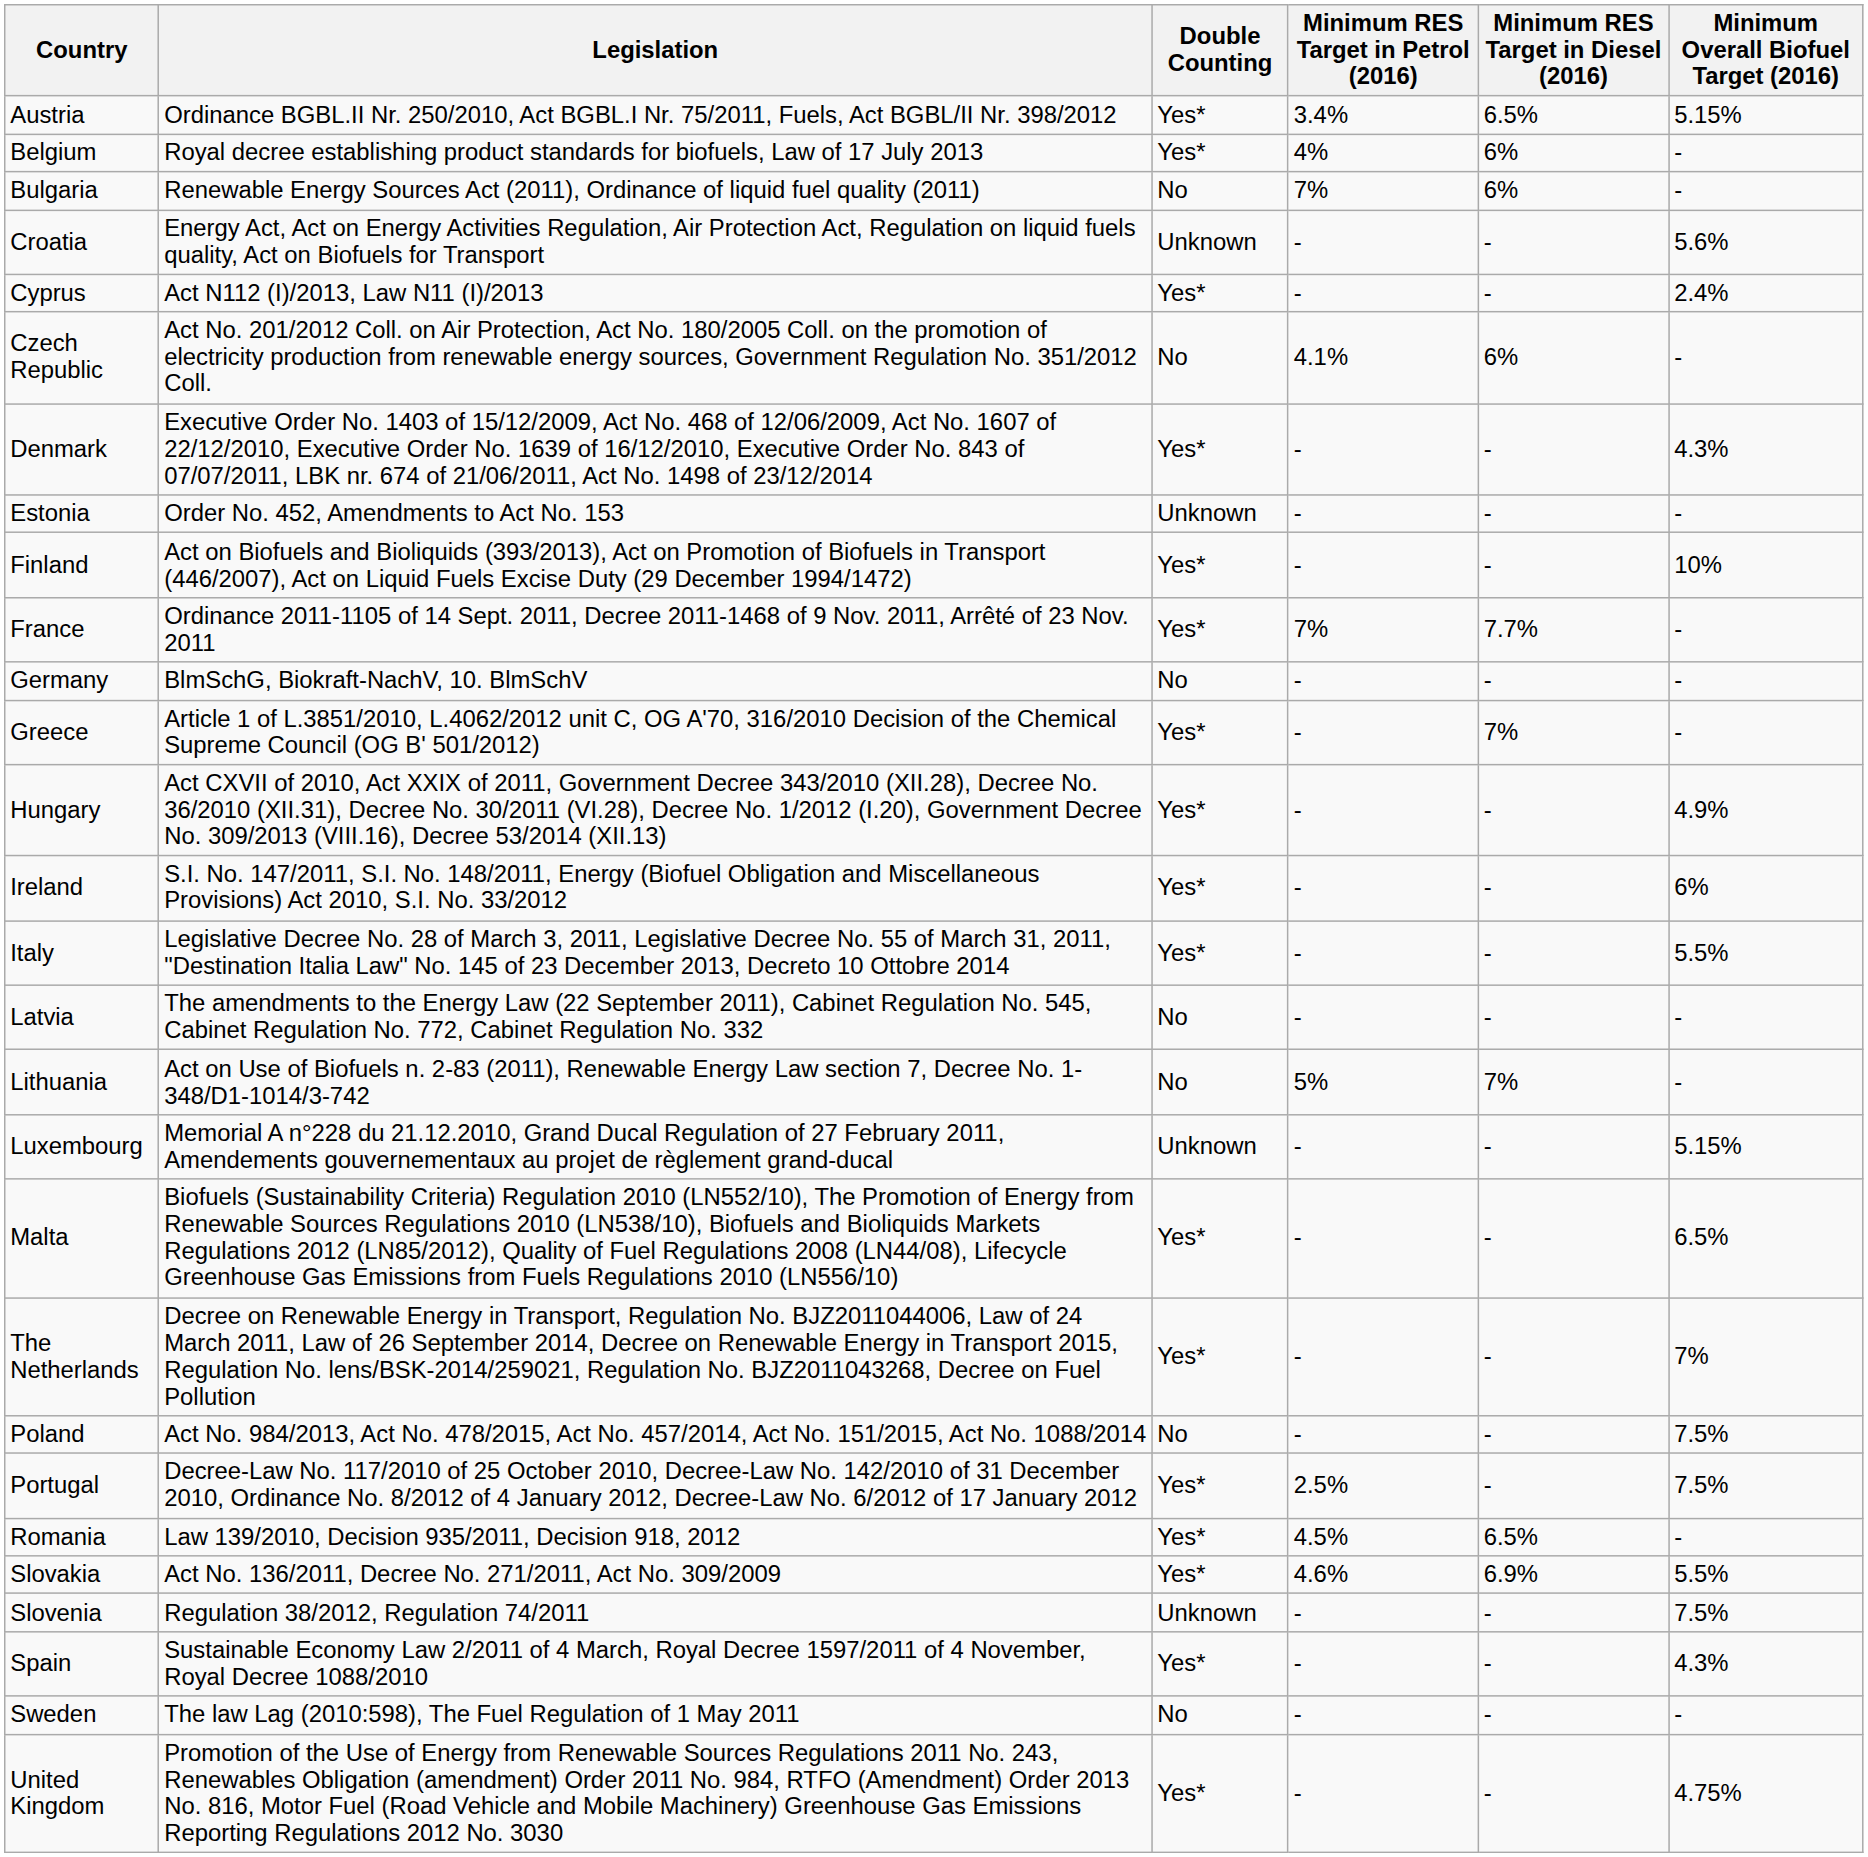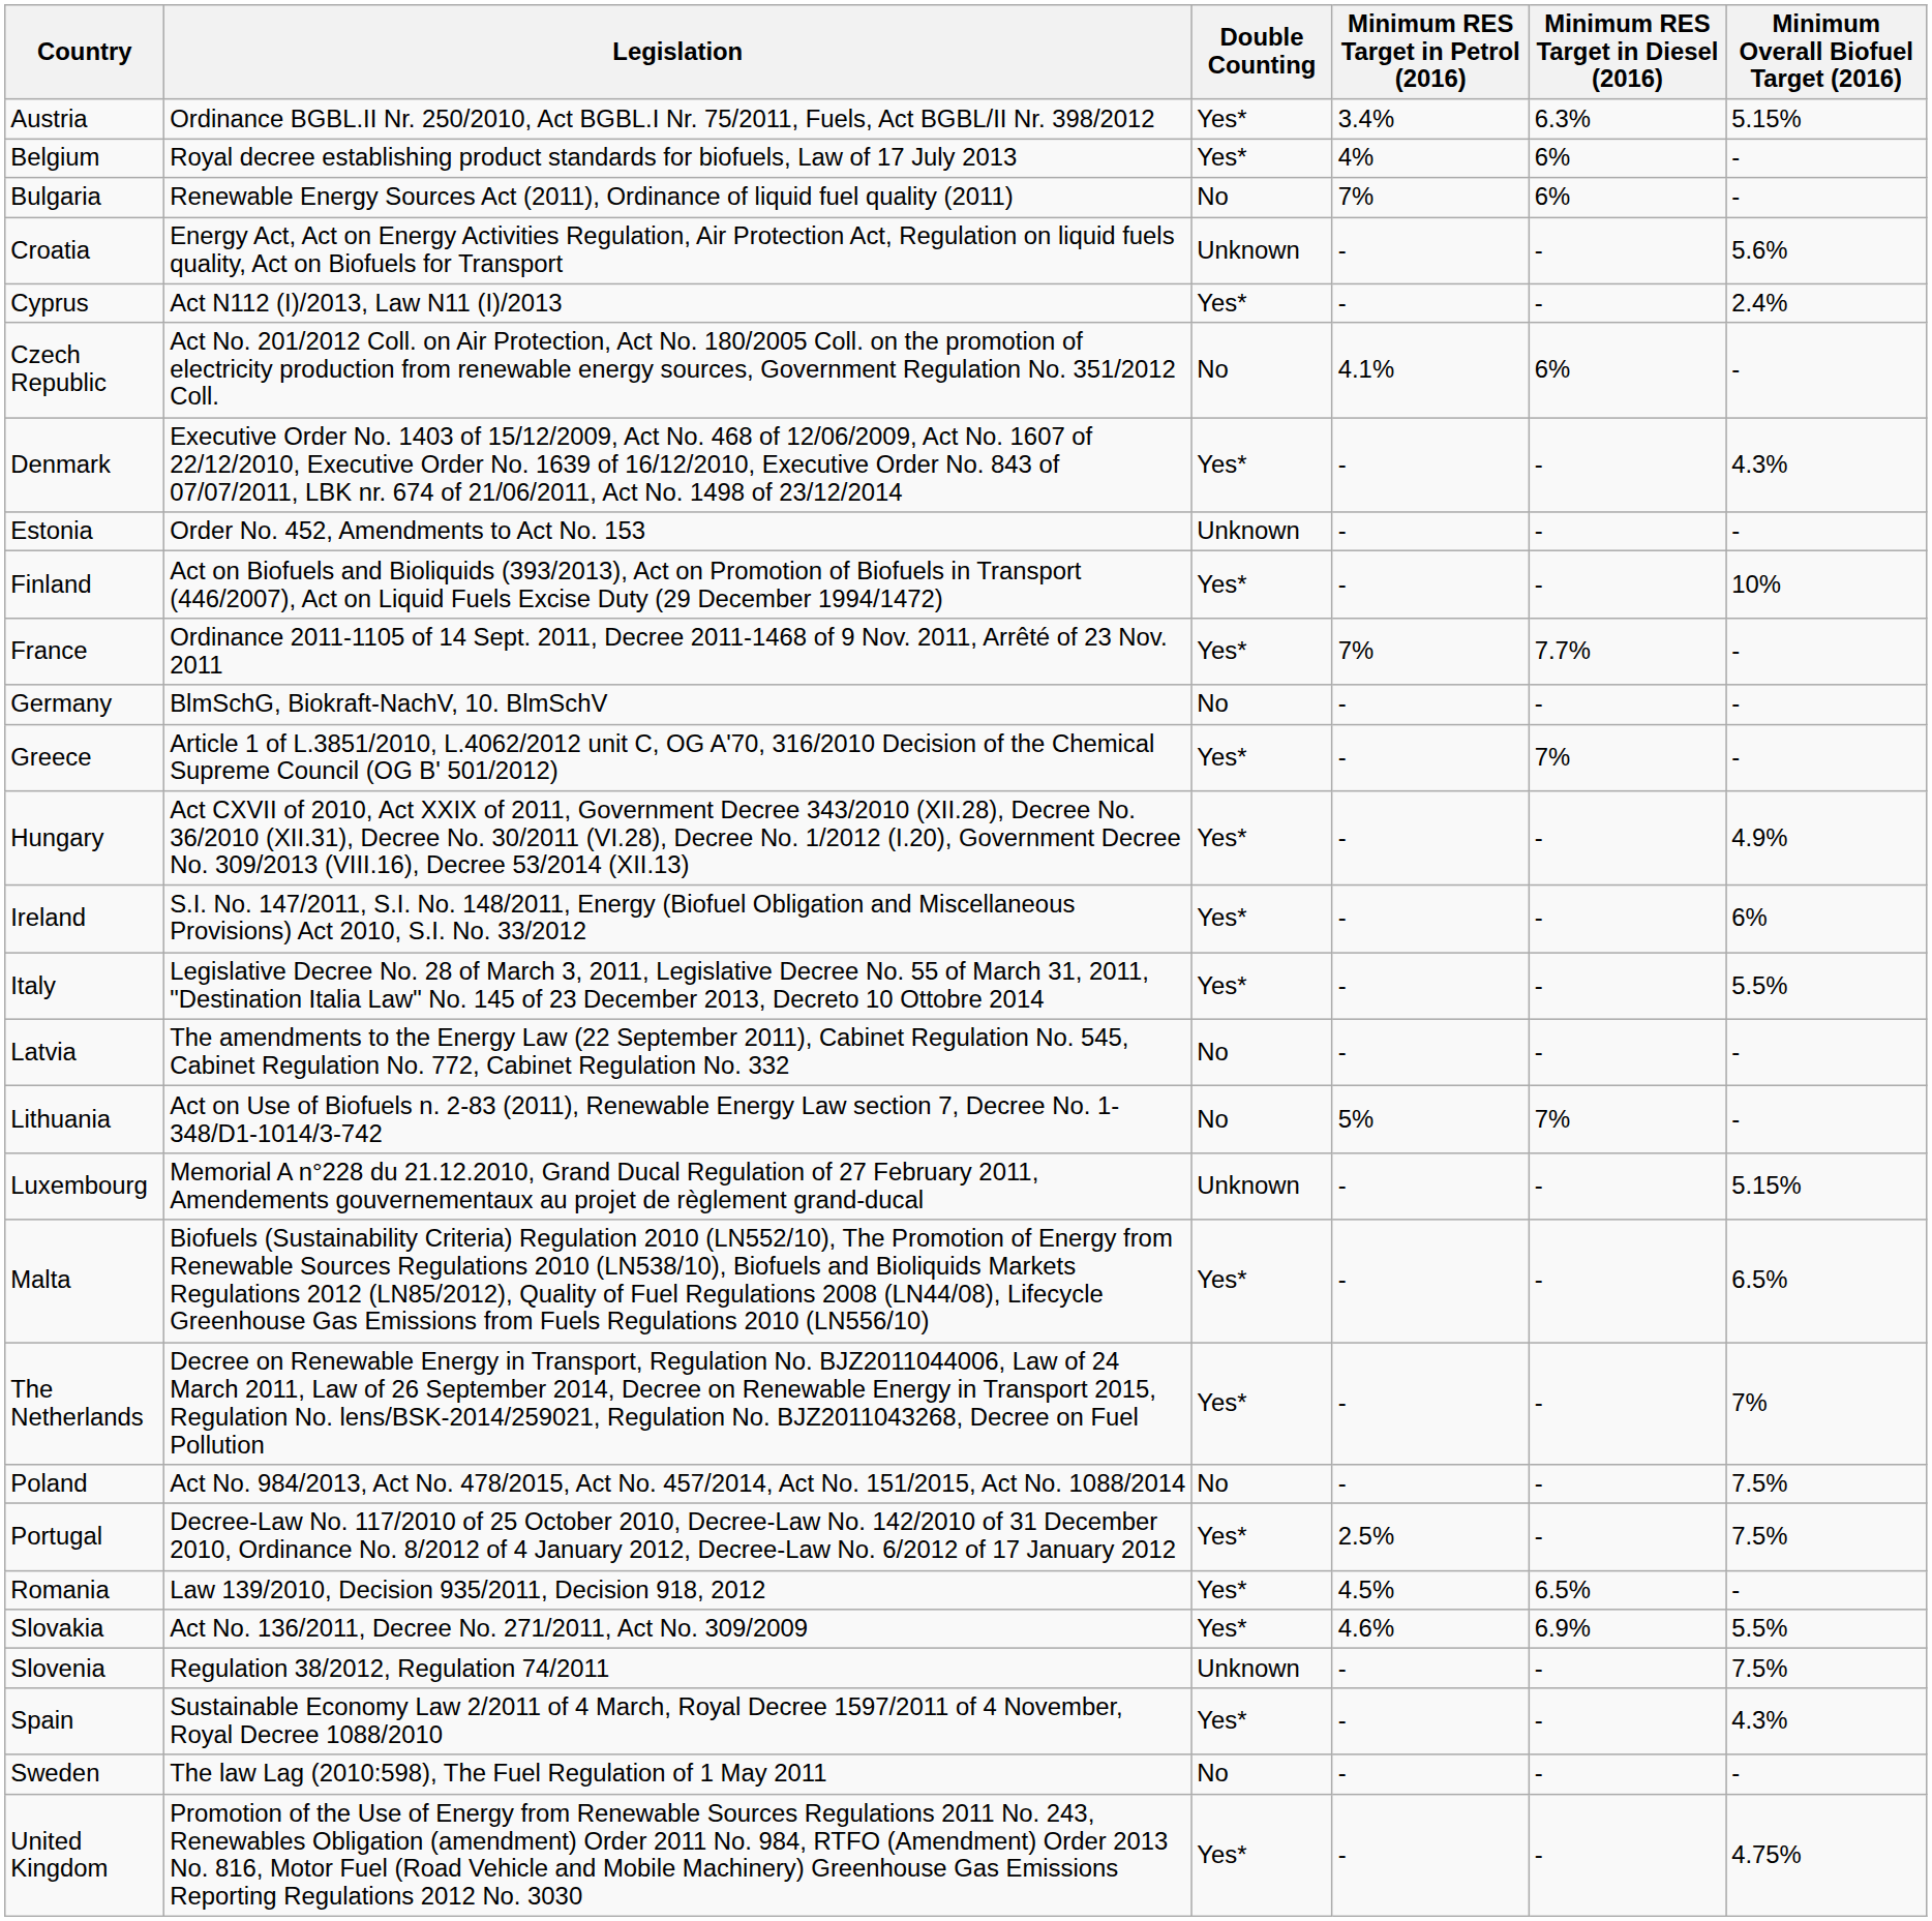Austria | Minimum RES Target in Diesel (2016): 6.5% -> 6.3%
